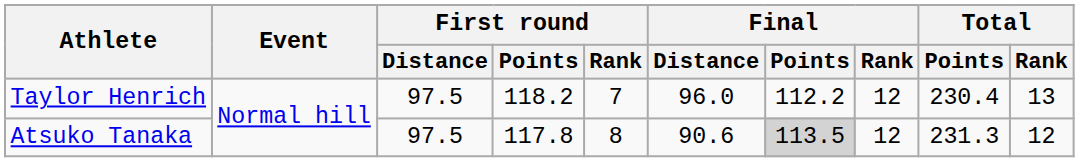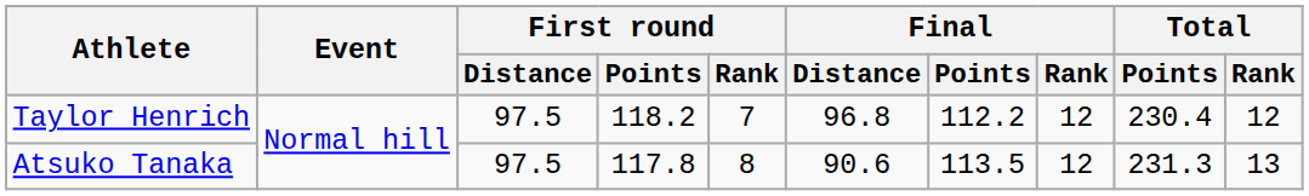Taylor Henrich | Final / Distance: 96.0 -> 96.8
Taylor Henrich | Total / Rank: 13 -> 12
Atsuko Tanaka | Final / Points: lightgrey background -> no background
Atsuko Tanaka | Total / Rank: 12 -> 13
